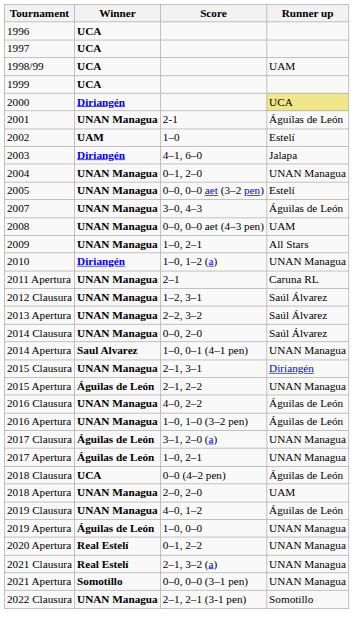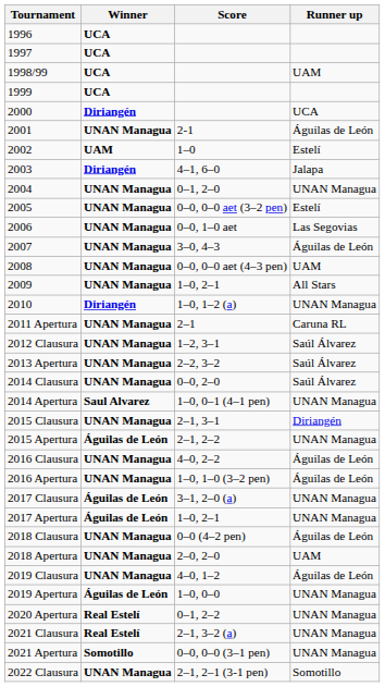2000 | Runner up: khaki background -> no background
+ row: 2006 | UNAN Managua | 0–0, 1–0 aet | Las Segovias
2018 Clausura | Winner: UCA -> UNAN Managua
